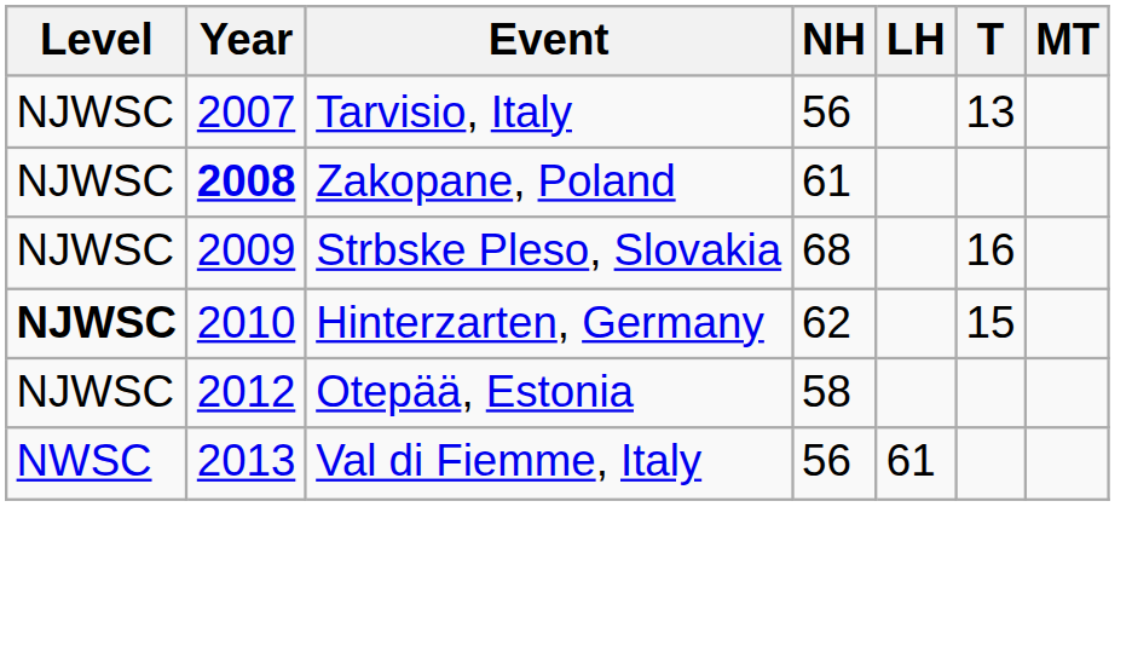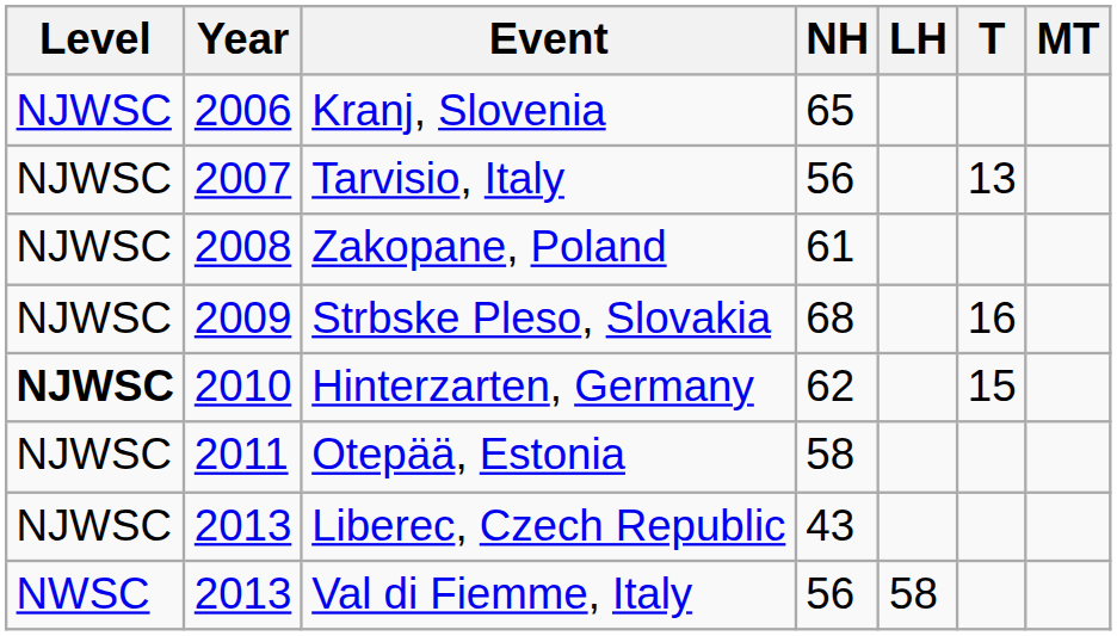+ row: NJWSC | 2006 | Kranj, Slovenia | 65
Zakopane, Poland | Year: bold -> normal
Otepää, Estonia | Year: 2012 -> 2011
+ row: NJWSC | 2013 | Liberec, Czech Republic | 43
Val di Fiemme, Italy | LH: 61 -> 58
